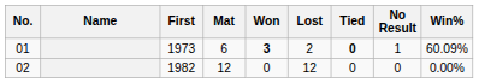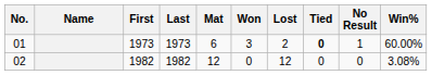+ column: Last | 1973 | 1982
01 | Won: bold -> normal
01 | Win%: 60.09% -> 60.00%
02 | Win%: 0.00% -> 3.08%
